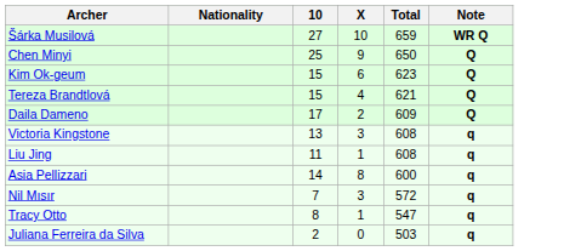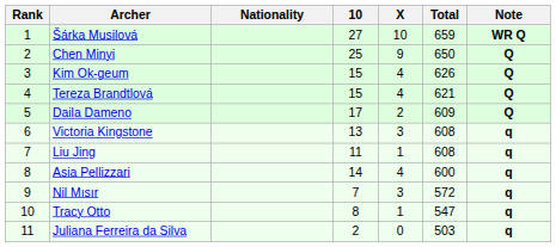+ column: Rank | 1 | 2 | 3 | 4 | 5 | 6 | 7 | 8 | 9 | 10 | 11
Kim Ok-geum | X: 6 -> 4
Kim Ok-geum | Total: 623 -> 626
Asia Pellizzari | X: 8 -> 4
